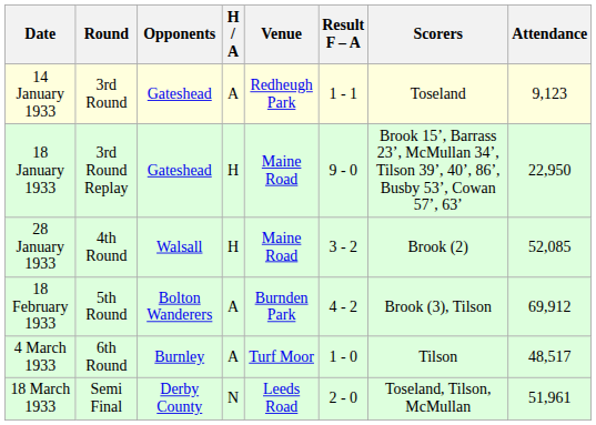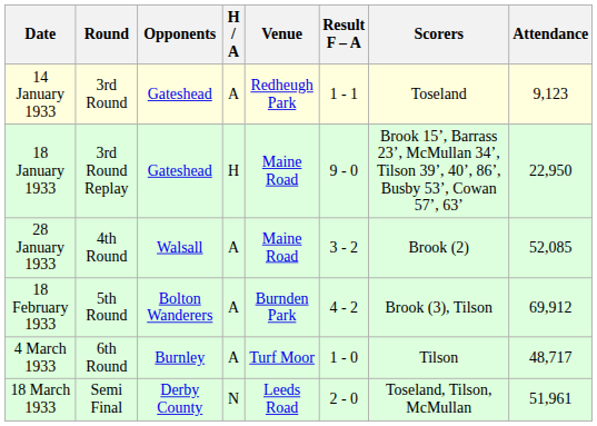28 January 1933 | H / A: H -> A
4 March 1933 | Attendance: 48,517 -> 48,717
